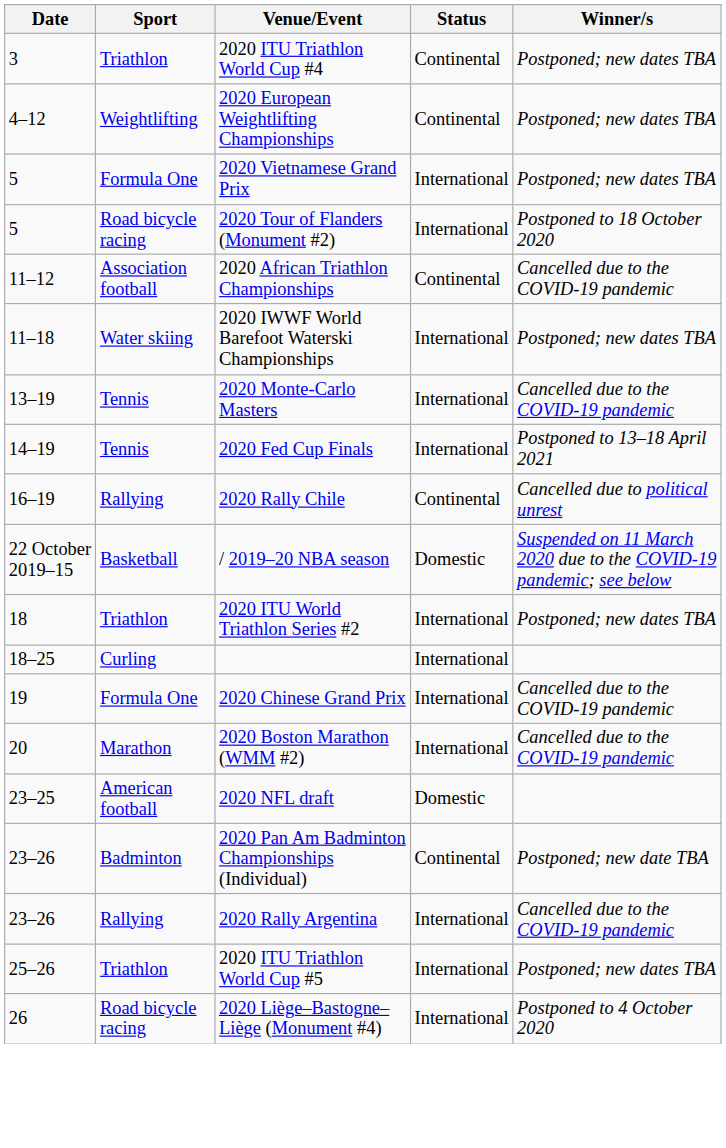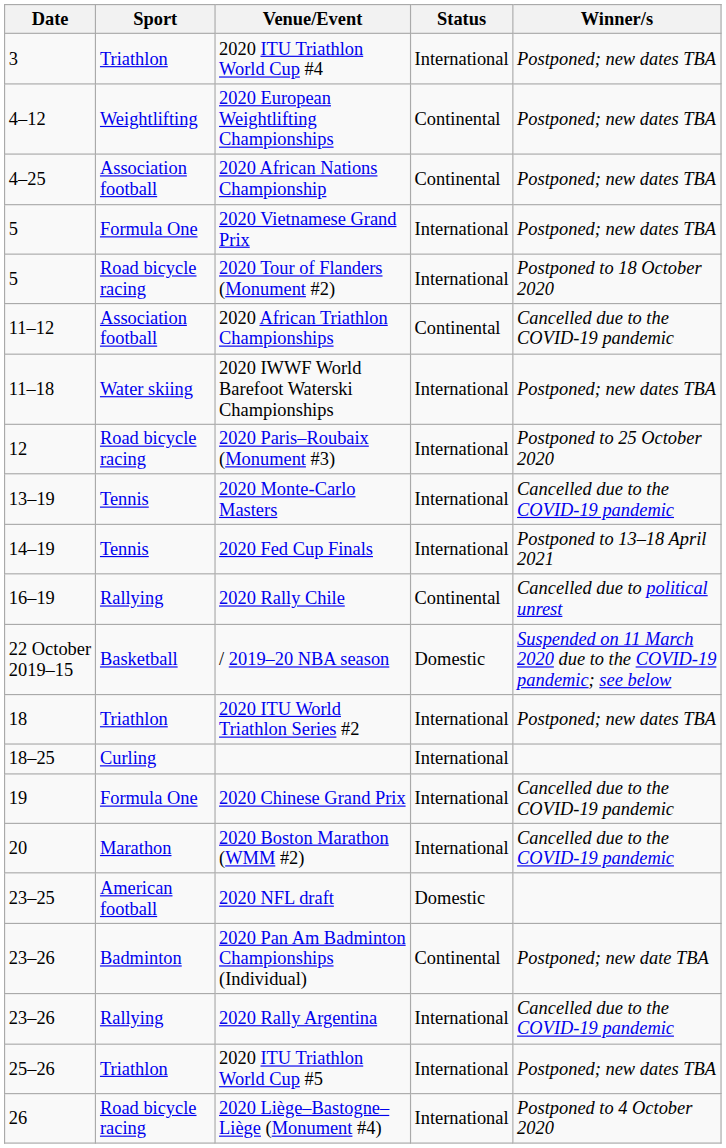2020 ITU Triathlon World Cup #4 | Status: Continental -> International
+ row: 4–25 | Association football | 2020 African Nations Championship | Continental | Postponed; new dates TBA
+ row: 12 | Road bicycle racing | 2020 Paris–Roubaix (Monument #3) | International | Postponed to 25 October 2020
